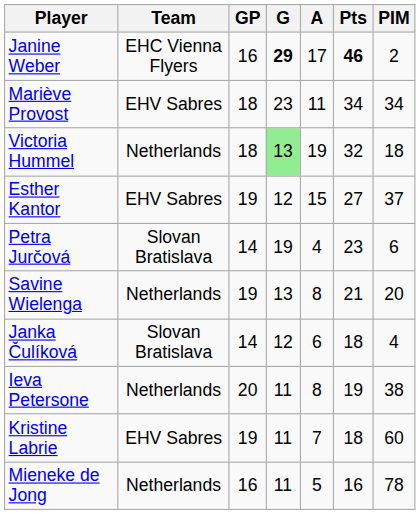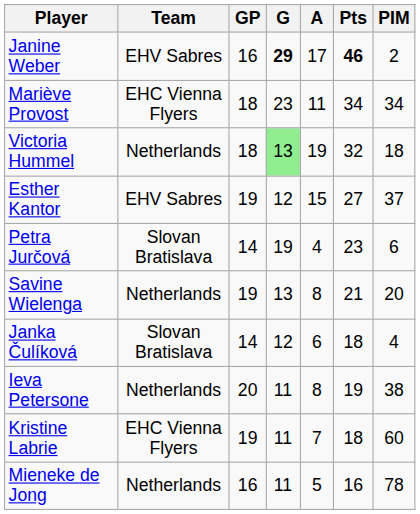Janine Weber | Team: EHC Vienna Flyers -> EHV Sabres
Mariève Provost | Team: EHV Sabres -> EHC Vienna Flyers
Kristine Labrie | Team: EHV Sabres -> EHC Vienna Flyers
